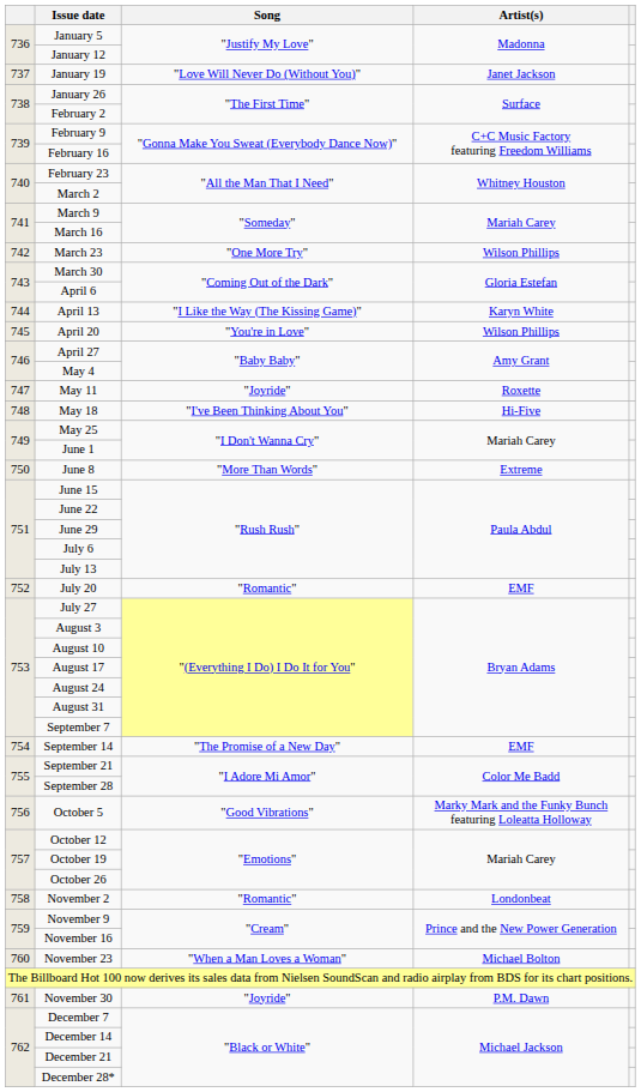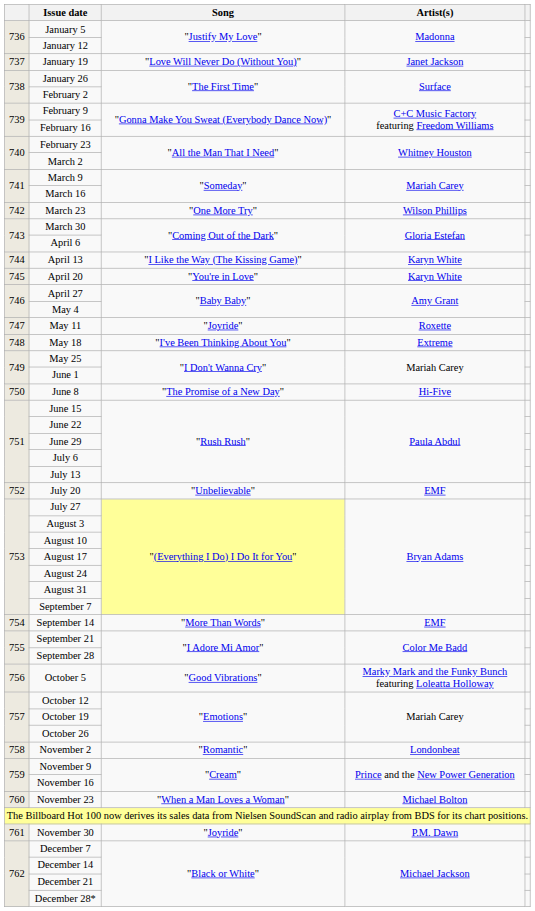April 20 | Artist(s): Wilson Phillips -> Karyn White
May 18 | Artist(s): Hi-Five -> Extreme
June 8 | Song: "More Than Words" -> "The Promise of a New Day"
June 8 | Artist(s): Extreme -> Hi-Five
July 20 | Song: "Romantic" -> "Unbelievable"
September 14 | Song: "The Promise of a New Day" -> "More Than Words"
